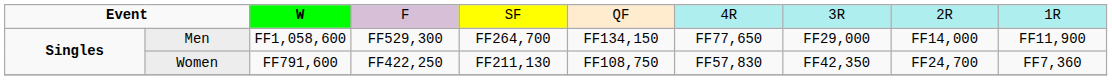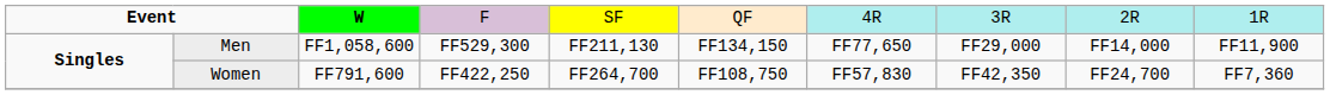Men | column 5: FF264,700 -> FF211,130
Women | column 5: FF211,130 -> FF264,700
